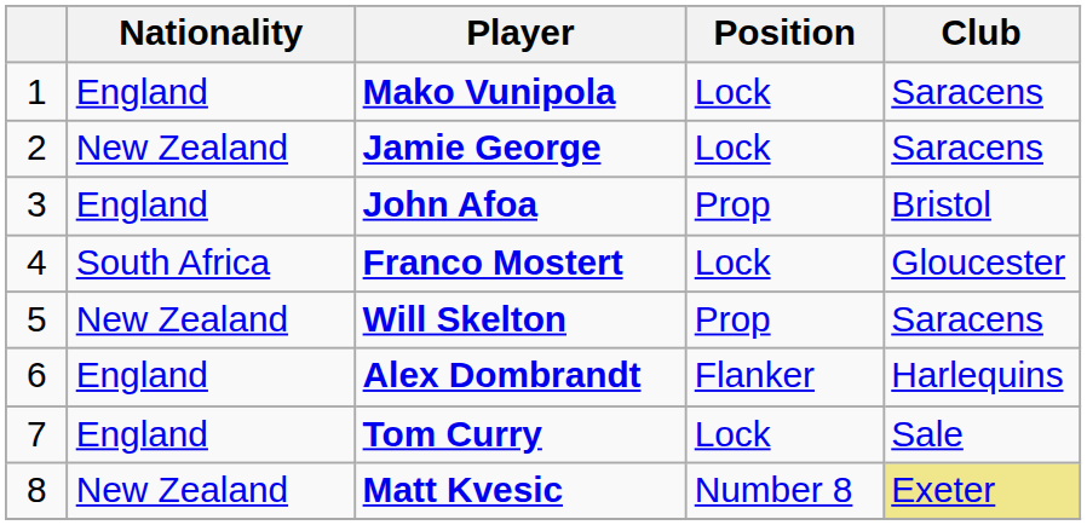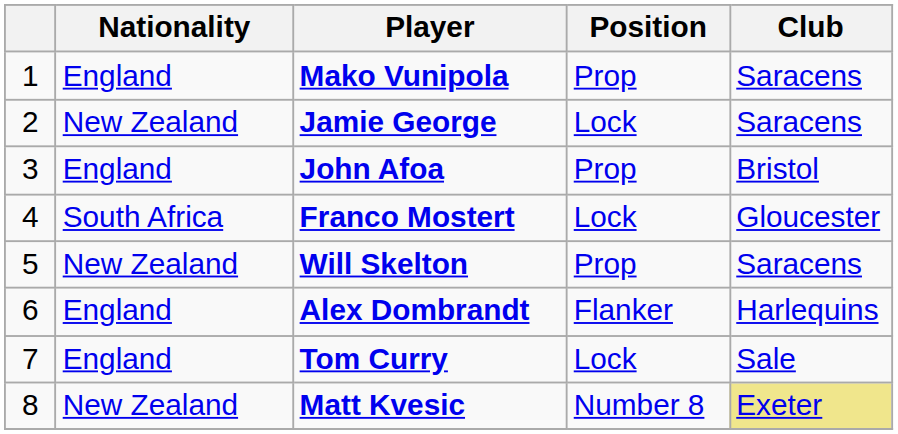Mako Vunipola | Position: Lock -> Prop
